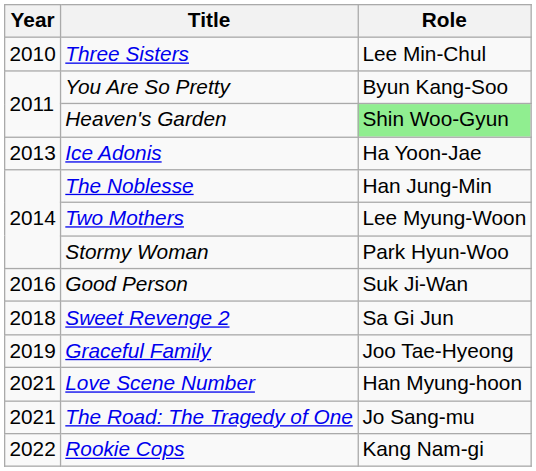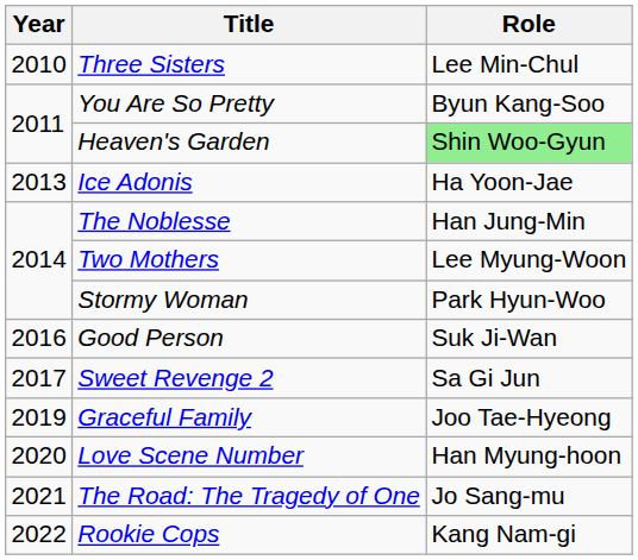Sweet Revenge 2 | Year: 2018 -> 2017
Love Scene Number | Year: 2021 -> 2020
